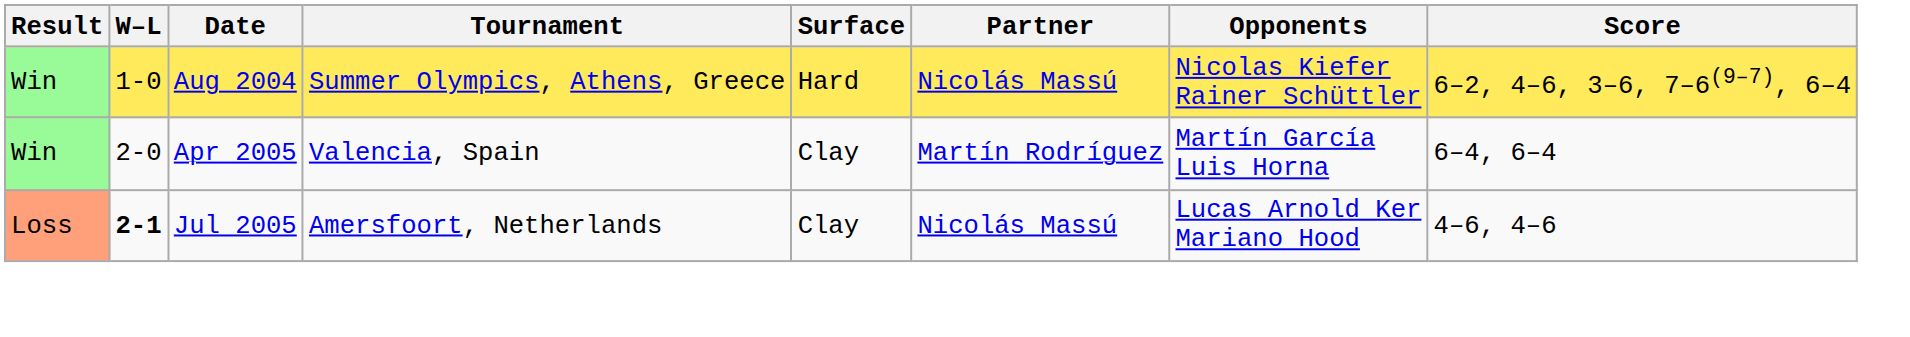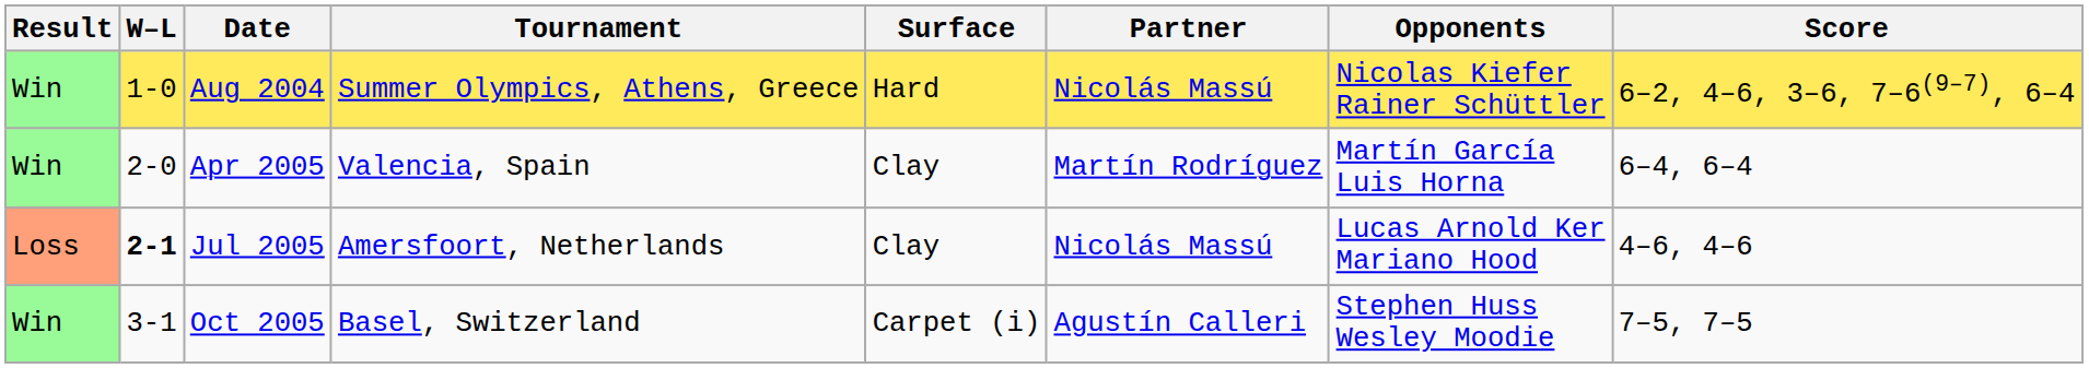+ row: Win | 3-1 | Oct 2005 | Basel, Switzerland | Carpet (i) | Agustín Calleri | Stephen Huss Wesley Moodie | 7–5, 7–5
